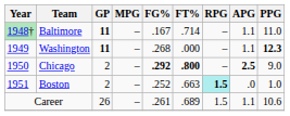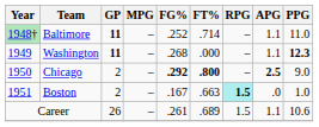Baltimore | FG%: .167 -> .252
Boston | FG%: .252 -> .167
